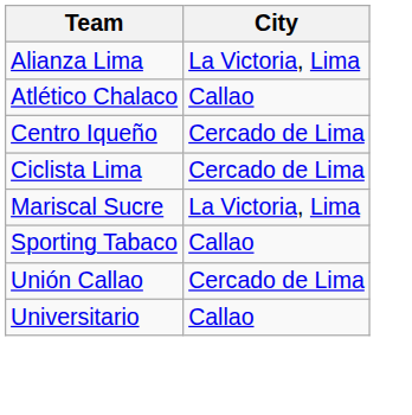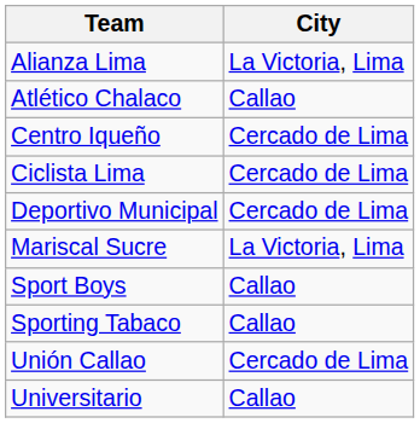+ row: Deportivo Municipal | Cercado de Lima
+ row: Sport Boys | Callao
